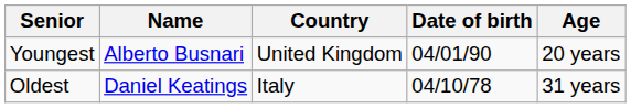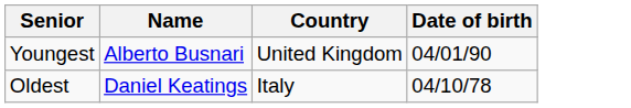- column: Age | 20 years | 31 years
